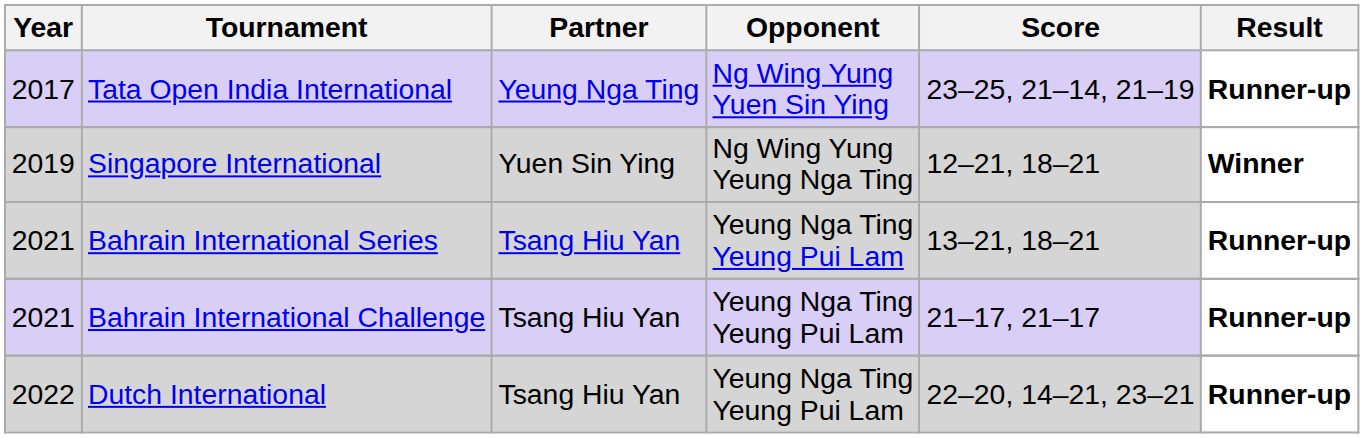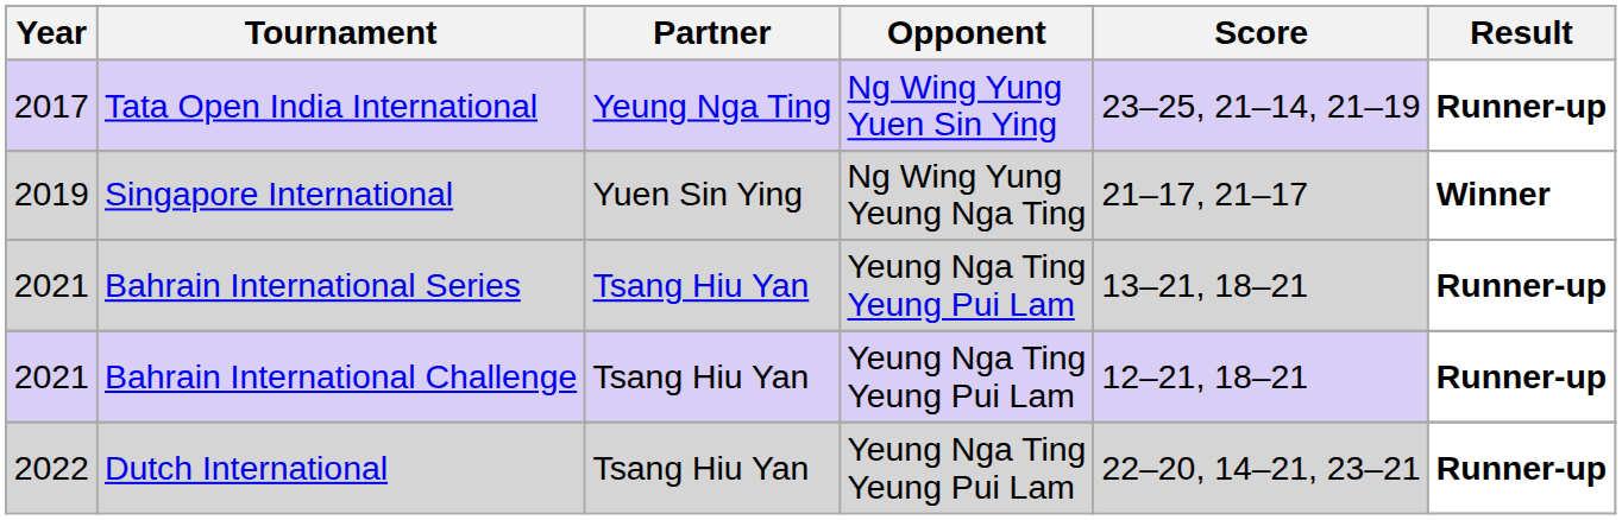Singapore International | Score: 12–21, 18–21 -> 21–17, 21–17
Bahrain International Challenge | Score: 21–17, 21–17 -> 12–21, 18–21
